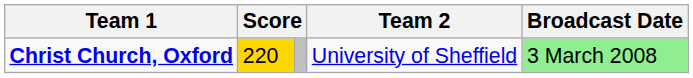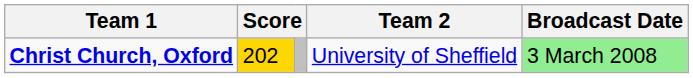Christ Church, Oxford | column 2: 220 -> 202
